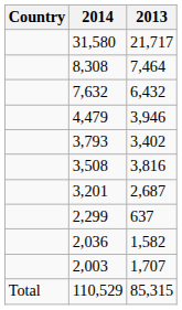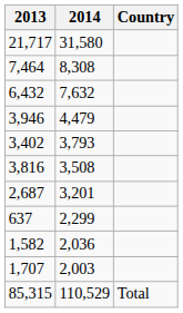columns swapped: Country <-> 2013
